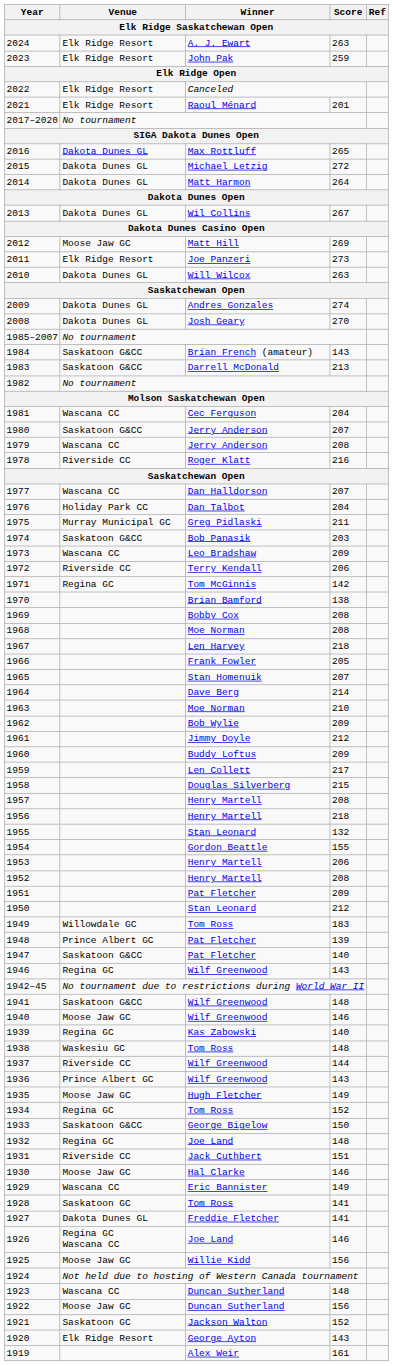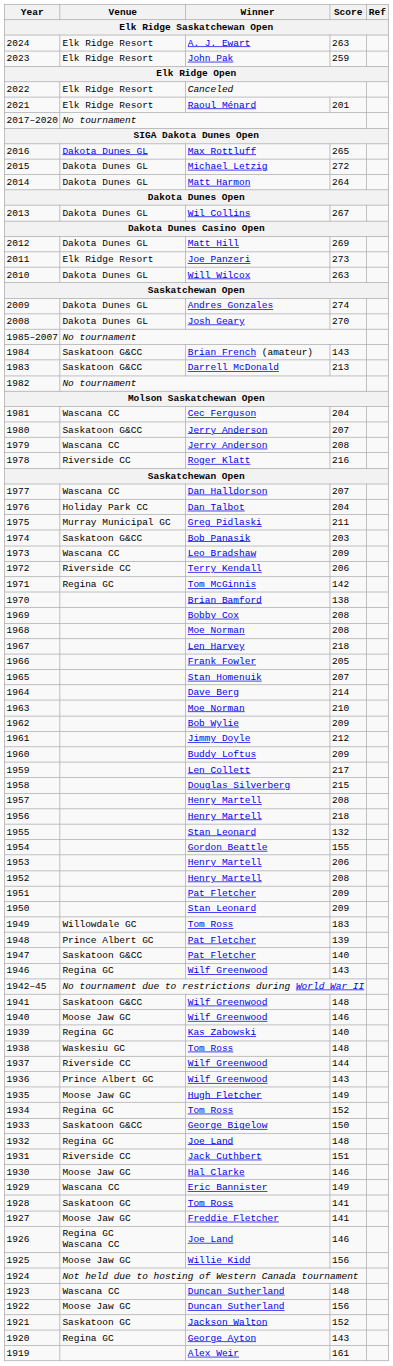2012 | Venue: Moose Jaw GC -> Dakota Dunes GL
1950 | Score: 212 -> 209
1927 | Venue: Dakota Dunes GL -> Moose Jaw GC
1920 | Venue: Elk Ridge Resort -> Regina GC
